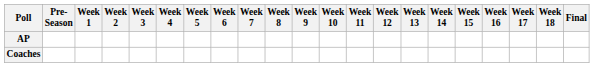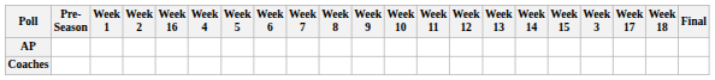columns swapped: Week 3 <-> Week 16
